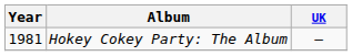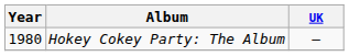Hokey Cokey Party: The Album | Year: 1981 -> 1980
